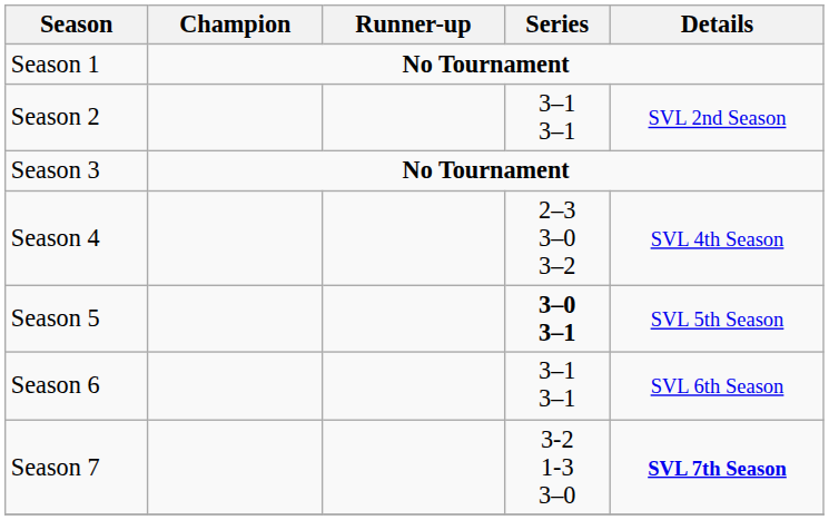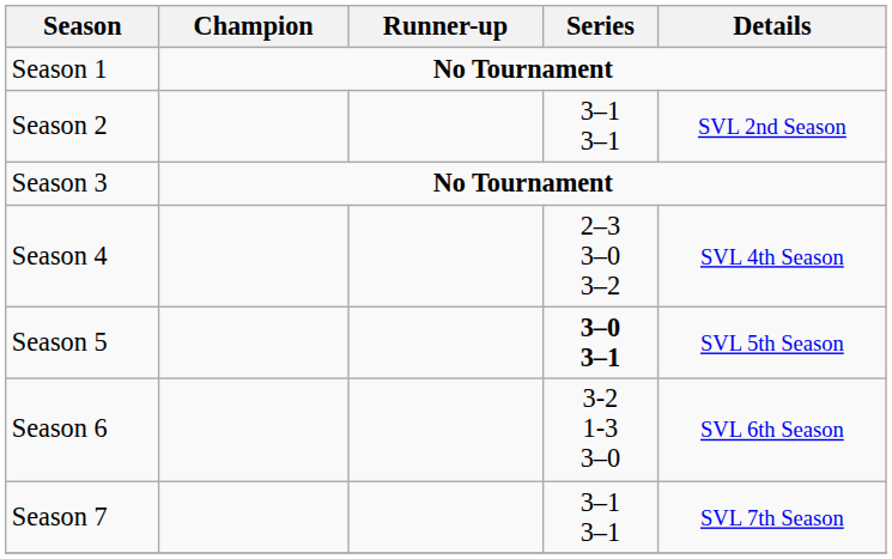Season 6 | Series: 3–1 3–1 -> 3-2 1-3 3–0
Season 7 | Series: 3-2 1-3 3–0 -> 3–1 3–1
Season 7 | Details: bold -> normal
